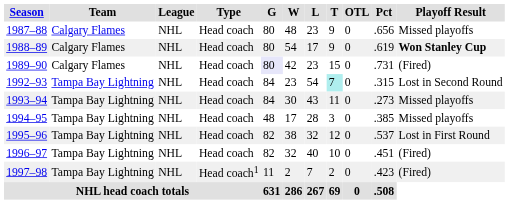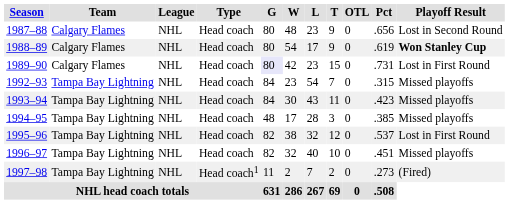1987–88 | Playoff Result: Missed playoffs -> Lost in Second Round
1989–90 | Playoff Result: (Fired) -> Lost in First Round
1992–93 | T: paleturquoise background -> no background
1992–93 | Playoff Result: Lost in Second Round -> Missed playoffs
1993–94 | Pct: .273 -> .423
1996–97 | Playoff Result: (Fired) -> Missed playoffs
1997–98 | Pct: .423 -> .273
